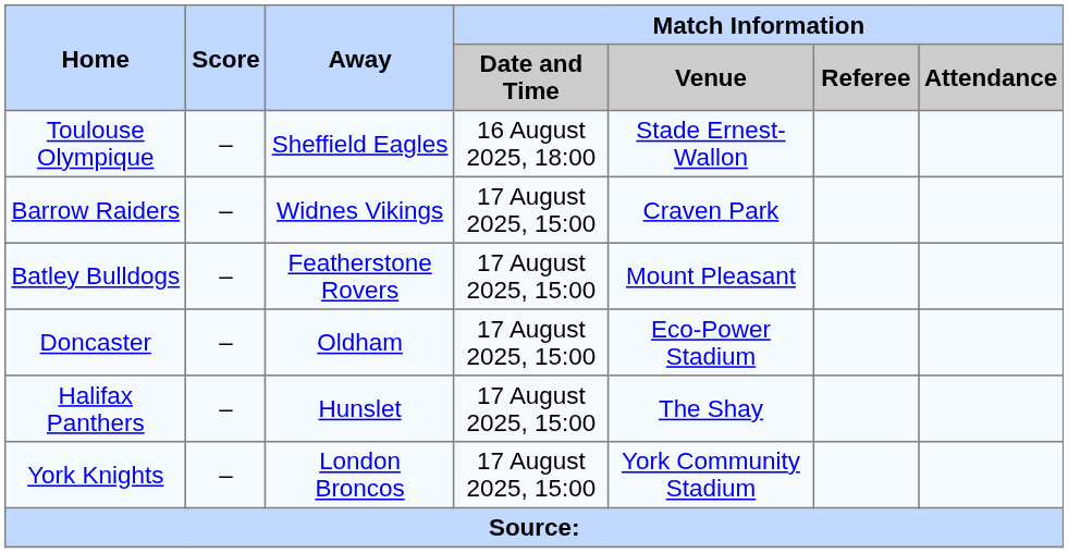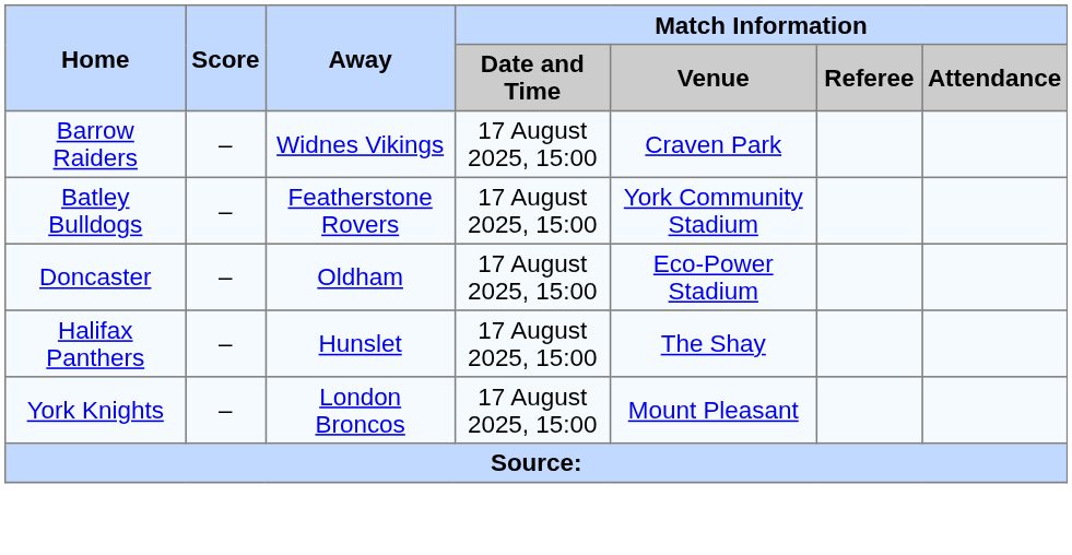- row: Toulouse Olympique | – | Sheffield Eagles | 16 August 2025, 18:00 | Stade Ernest-Wallon
Batley Bulldogs | Match Information / Venue: Mount Pleasant -> York Community Stadium
York Knights | Match Information / Venue: York Community Stadium -> Mount Pleasant
